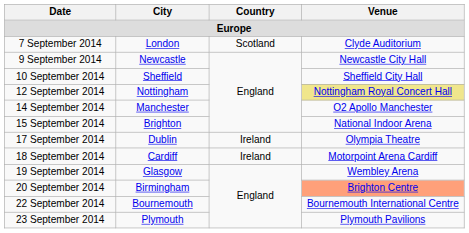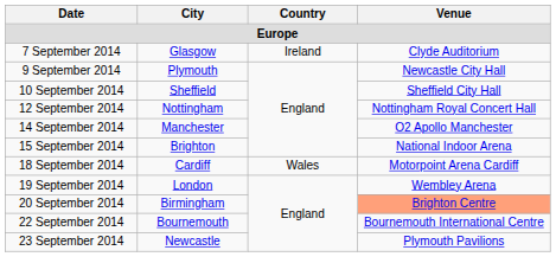7 September 2014 | City: London -> Glasgow
7 September 2014 | Country: Scotland -> Ireland
9 September 2014 | City: Newcastle -> Plymouth
12 September 2014 | Venue: khaki background -> no background
- row: 17 September 2014 | Dublin | Ireland | Olympia Theatre
18 September 2014 | Country: Ireland -> Wales
19 September 2014 | City: Glasgow -> London
23 September 2014 | City: Plymouth -> Newcastle
